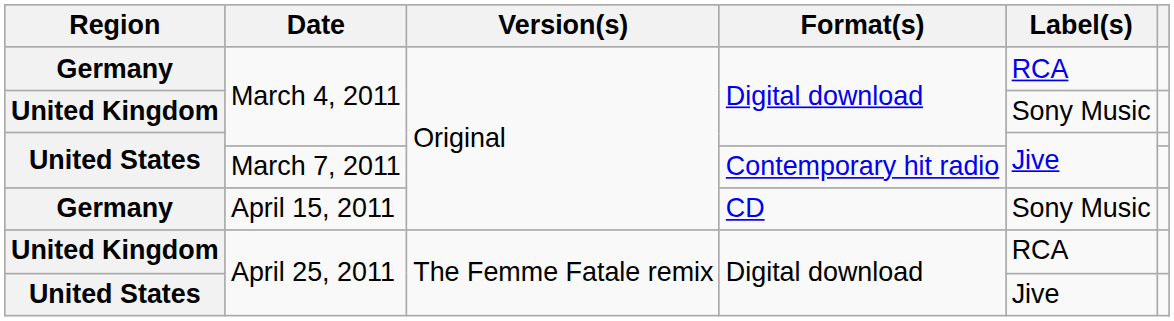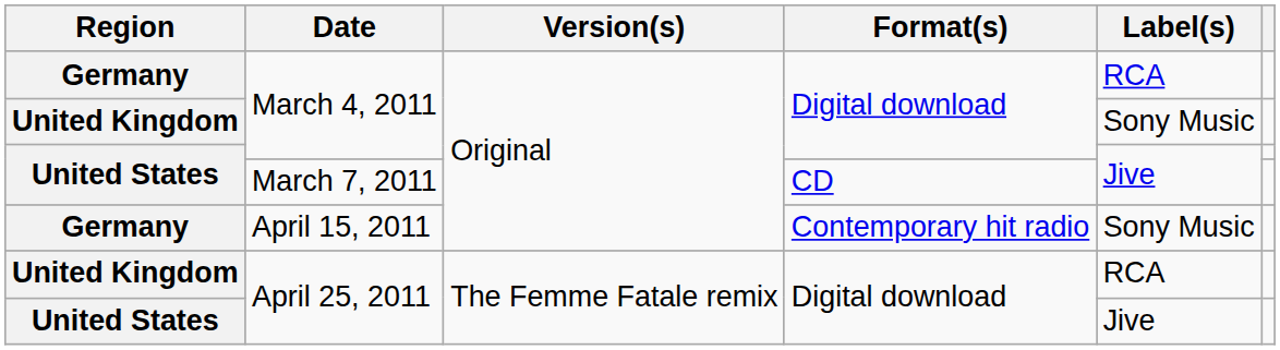March 7, 2011 | Format(s): Contemporary hit radio -> CD
April 15, 2011 | Format(s): CD -> Contemporary hit radio
